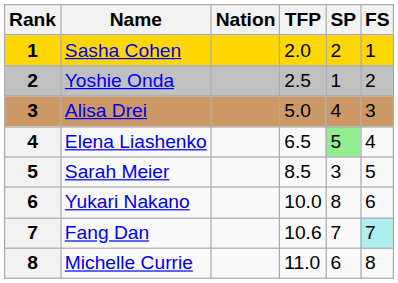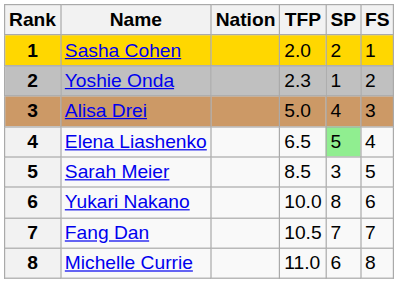Yoshie Onda | TFP: 2.5 -> 2.3
Fang Dan | TFP: 10.6 -> 10.5
Fang Dan | FS: paleturquoise background -> no background
